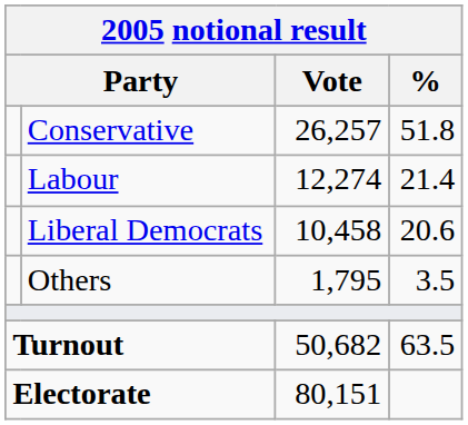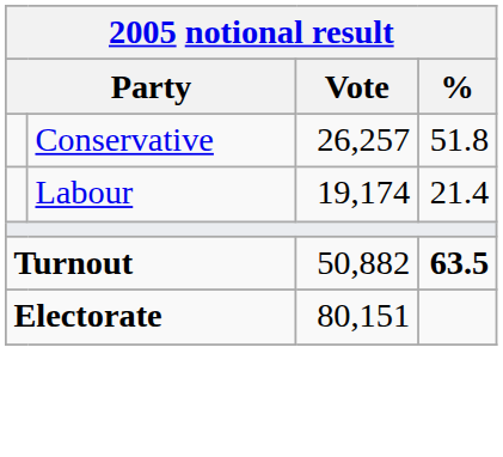Labour | Vote: 12,274 -> 19,174
- row: Liberal Democrats | 10,458 | 20.6
- row: Others | 1,795 | 3.5
Turnout | Vote: 50,682 -> 50,882
Turnout | %: normal -> bold
